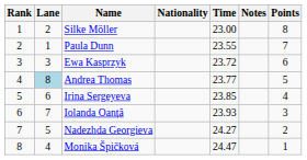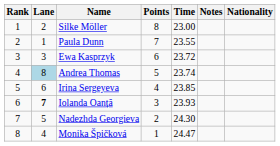columns swapped: Nationality <-> Points
Andrea Thomas | Time: 23.77 -> 23.74
Iolanda Oanță | Lane: normal -> bold
Nadezhda Georgieva | Time: 24.27 -> 24.30
